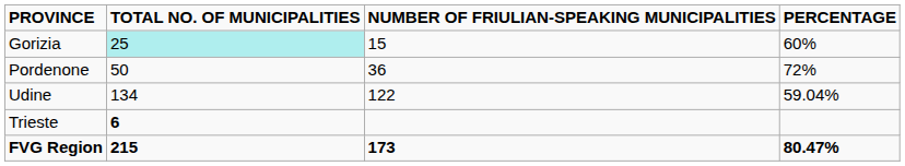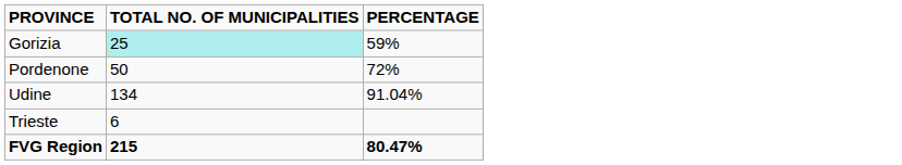- column: NUMBER OF FRIULIAN-SPEAKING MUNICIPALITIES | 15 | 36 | 122 | 173
Gorizia | PERCENTAGE: 60% -> 59%
Udine | PERCENTAGE: 59.04% -> 91.04%
Trieste | TOTAL NO. OF MUNICIPALITIES: bold -> normal
